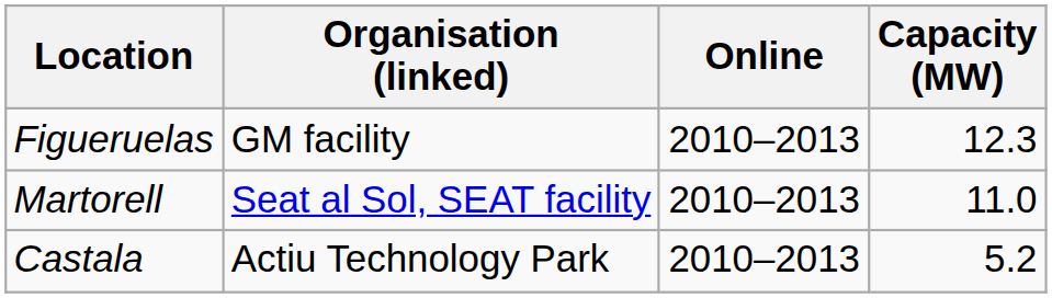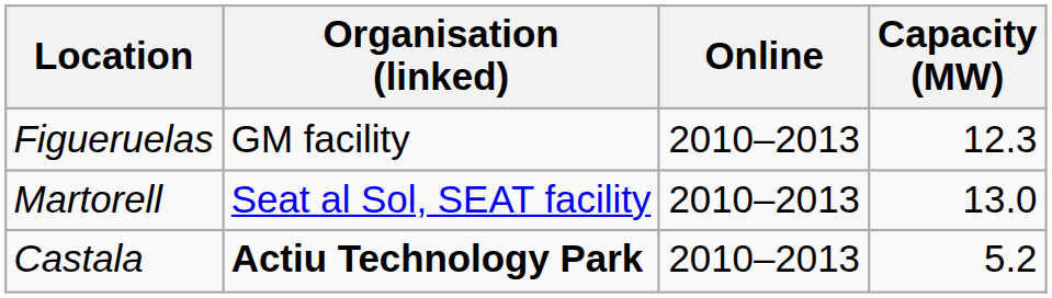Martorell | Capacity (MW): 11.0 -> 13.0
Castala | Organisation (linked): normal -> bold
